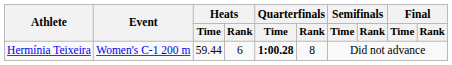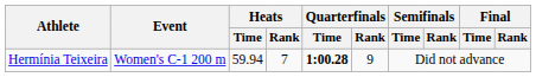Hermínia Teixeira | Heats / Time: 59.44 -> 59.94
Hermínia Teixeira | Heats / Rank: 6 -> 7
Hermínia Teixeira | Quarterfinals / Rank: 8 -> 9
